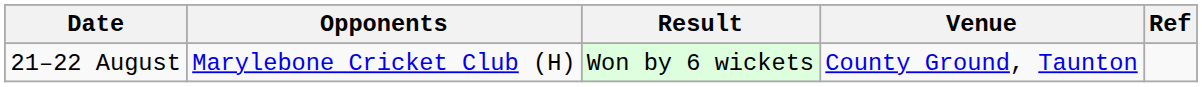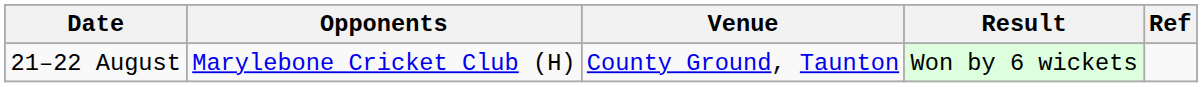columns swapped: Venue <-> Result
